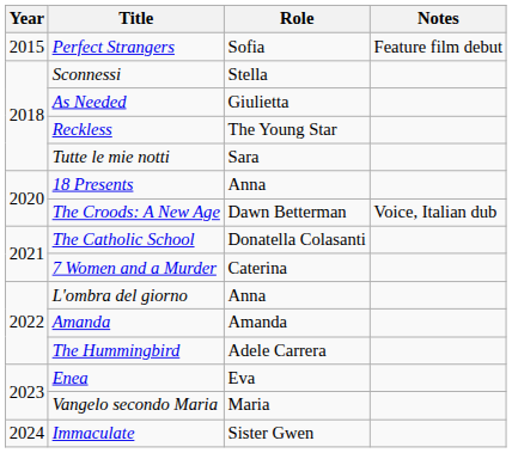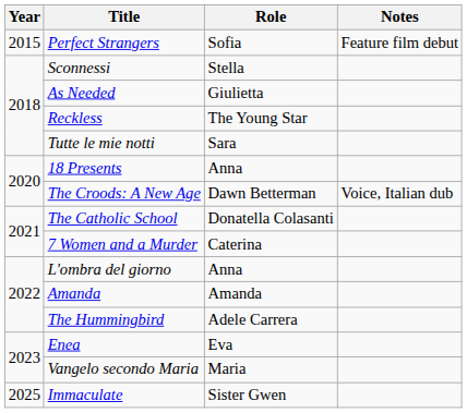Immaculate | Year: 2024 -> 2025
